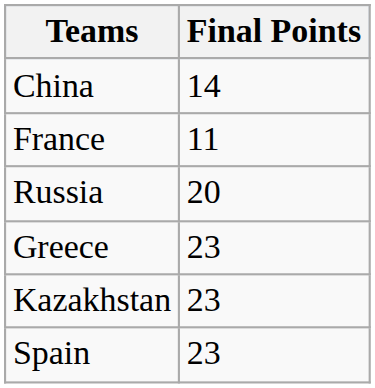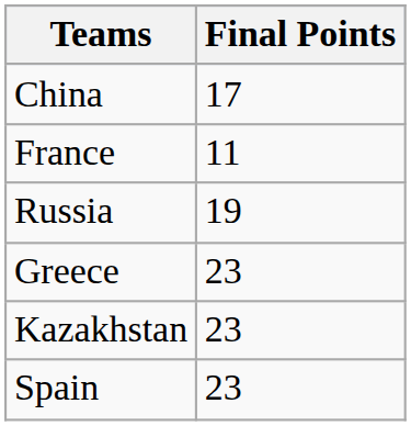China | Final Points: 14 -> 17
Russia | Final Points: 20 -> 19
